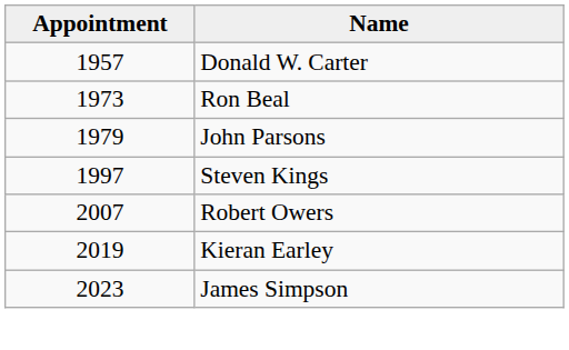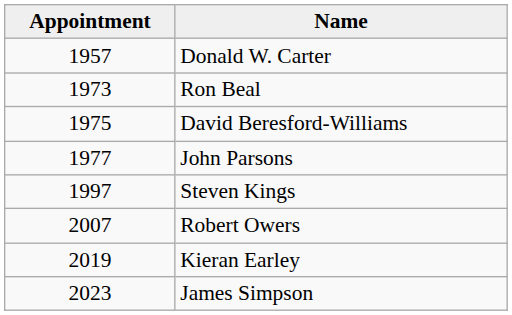+ row: 1975 | David Beresford-Williams
John Parsons | Appointment: 1979 -> 1977
